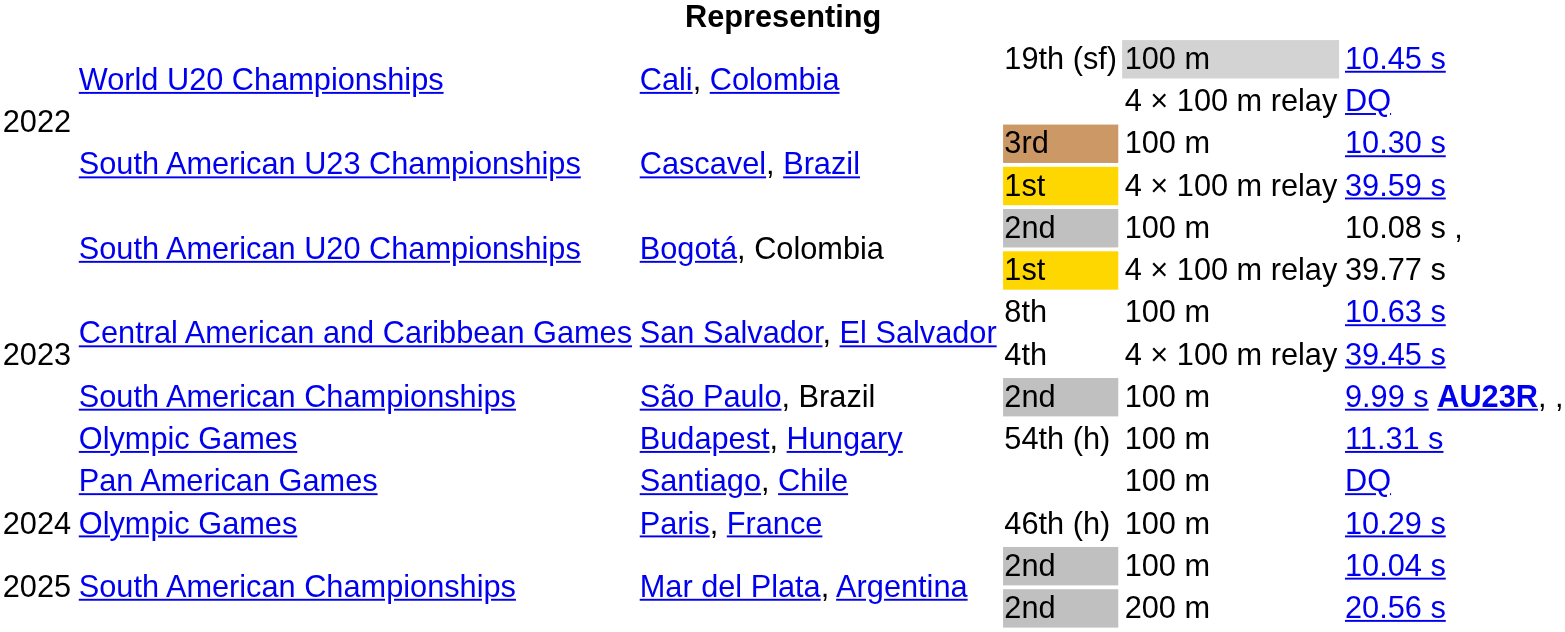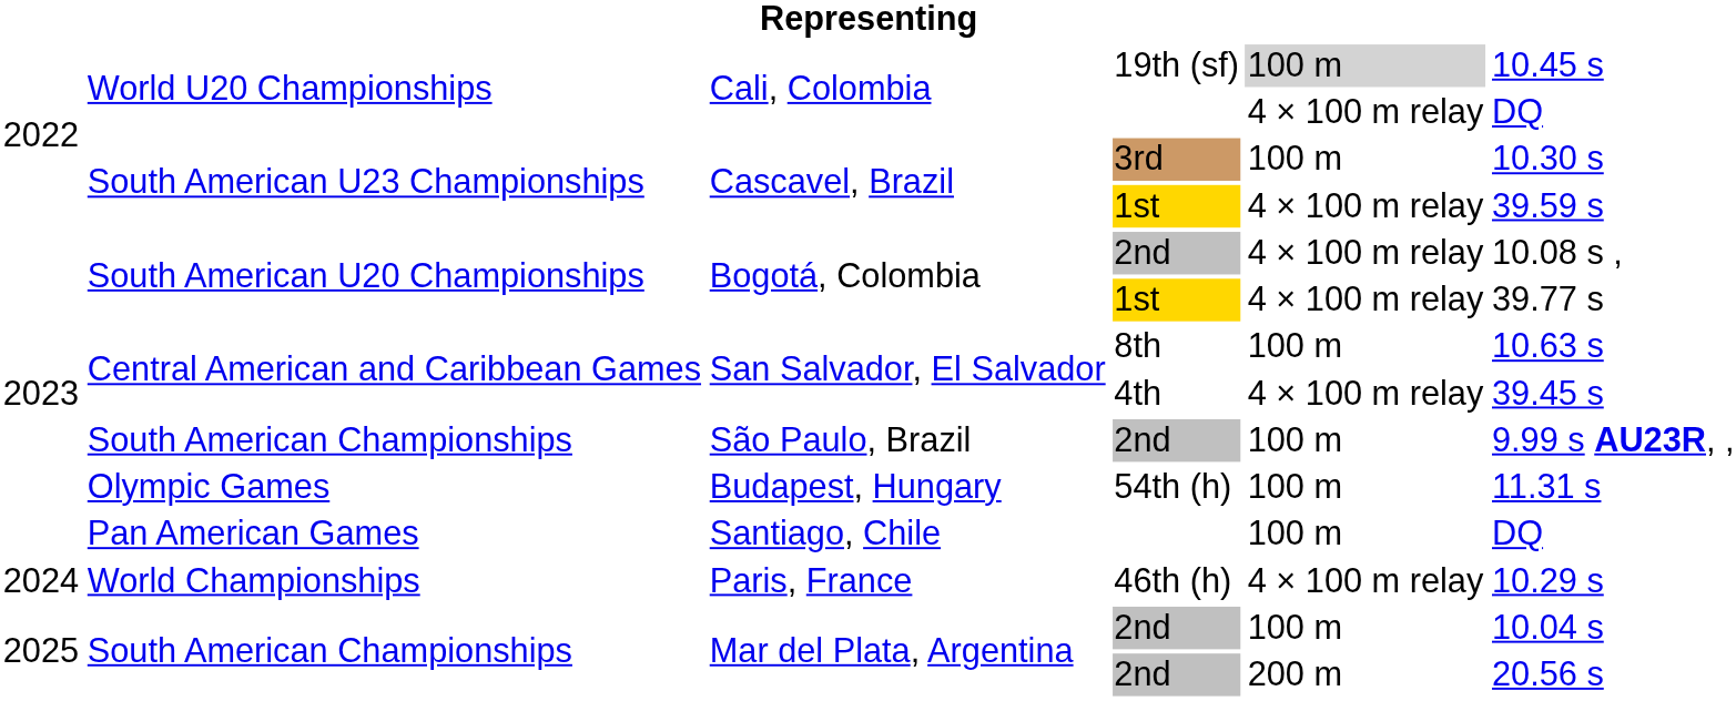Bogotá, Colombia / 2nd | column 5: 100 m -> 4 × 100 m relay
Paris, France | column 2: Olympic Games -> World Championships
Paris, France | column 5: 100 m -> 4 × 100 m relay
